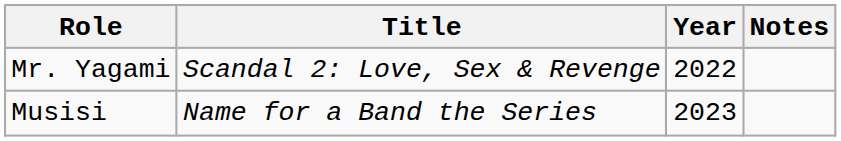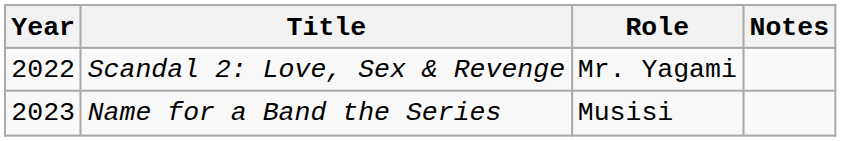columns swapped: Year <-> Role
